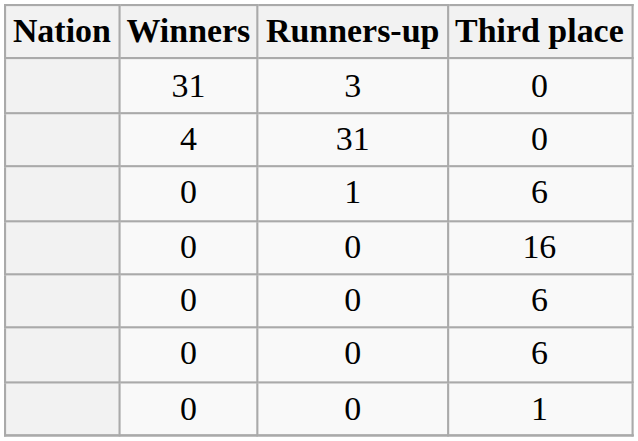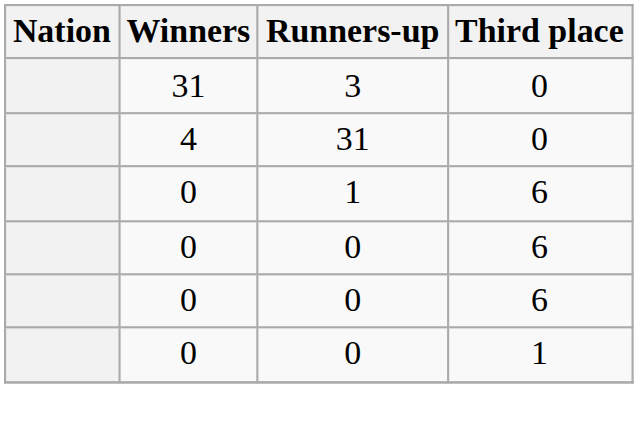- row: 0 | 0 | 16
